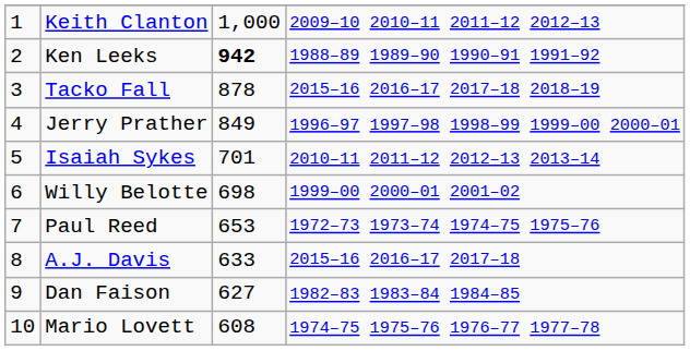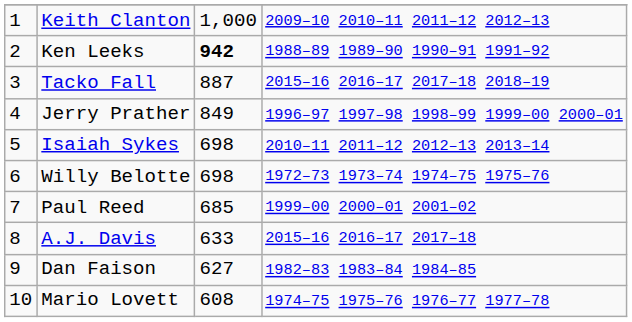Tacko Fall | column 3: 878 -> 887
Isaiah Sykes | column 3: 701 -> 698
Willy Belotte | column 4: 1999–00 2000–01 2001–02 -> 1972–73 1973–74 1974–75 1975–76
Paul Reed | column 3: 653 -> 685
Paul Reed | column 4: 1972–73 1973–74 1974–75 1975–76 -> 1999–00 2000–01 2001–02
